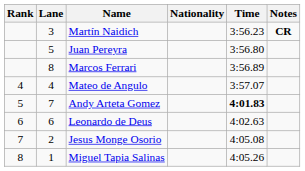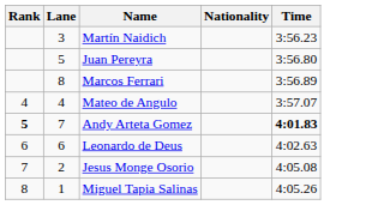- column: Notes | CR
Andy Arteta Gomez | Rank: normal -> bold
